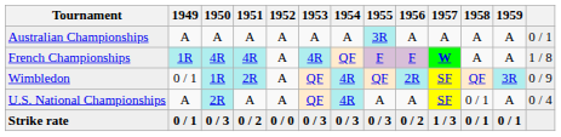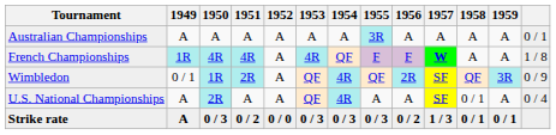Strike rate | 1949: 0 / 1 -> A
